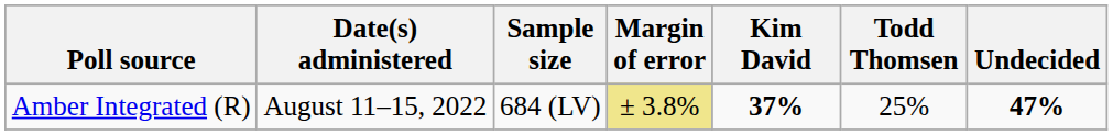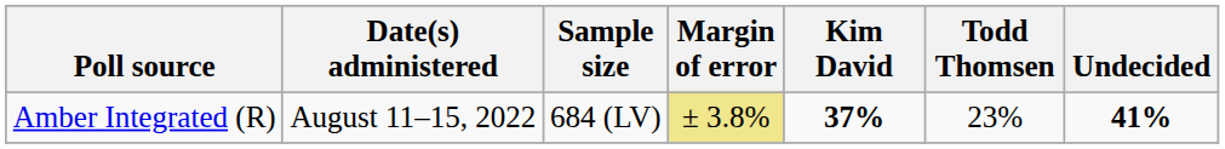Amber Integrated (R) | Todd Thomsen: 25% -> 23%
Amber Integrated (R) | Undecided: 47% -> 41%
